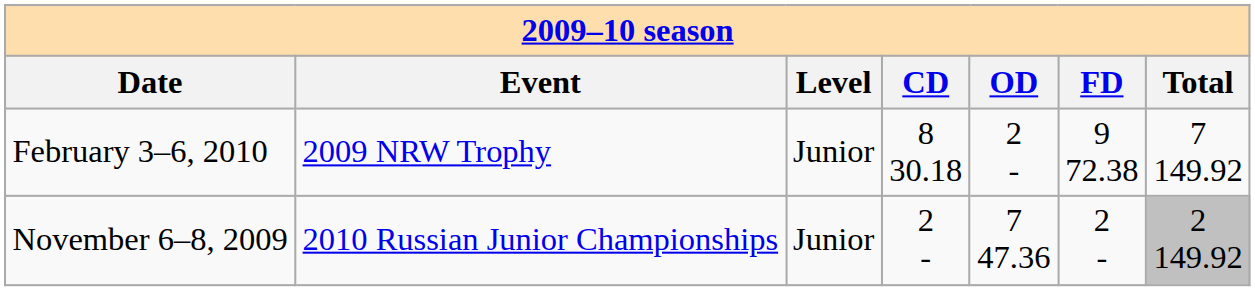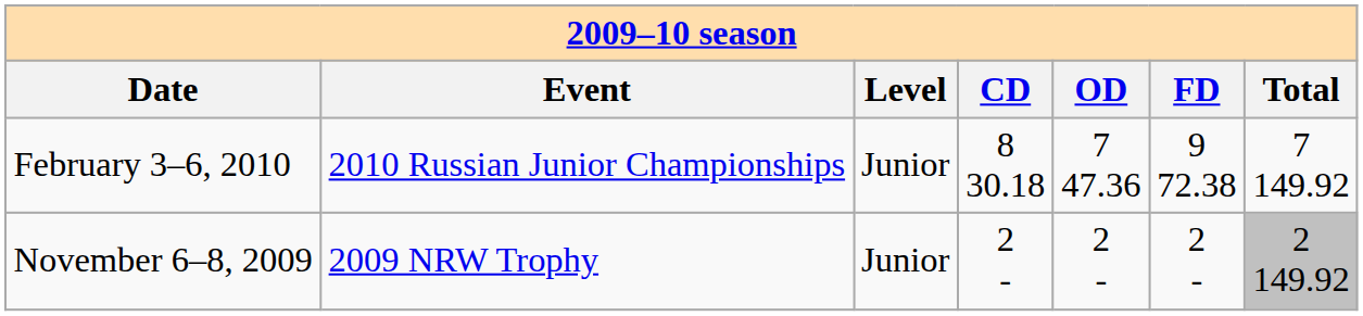February 3–6, 2010 | column 2: 2009 NRW Trophy -> 2010 Russian Junior Championships
February 3–6, 2010 | column 5: 2 - -> 7 47.36
November 6–8, 2009 | column 2: 2010 Russian Junior Championships -> 2009 NRW Trophy
November 6–8, 2009 | column 5: 7 47.36 -> 2 -
